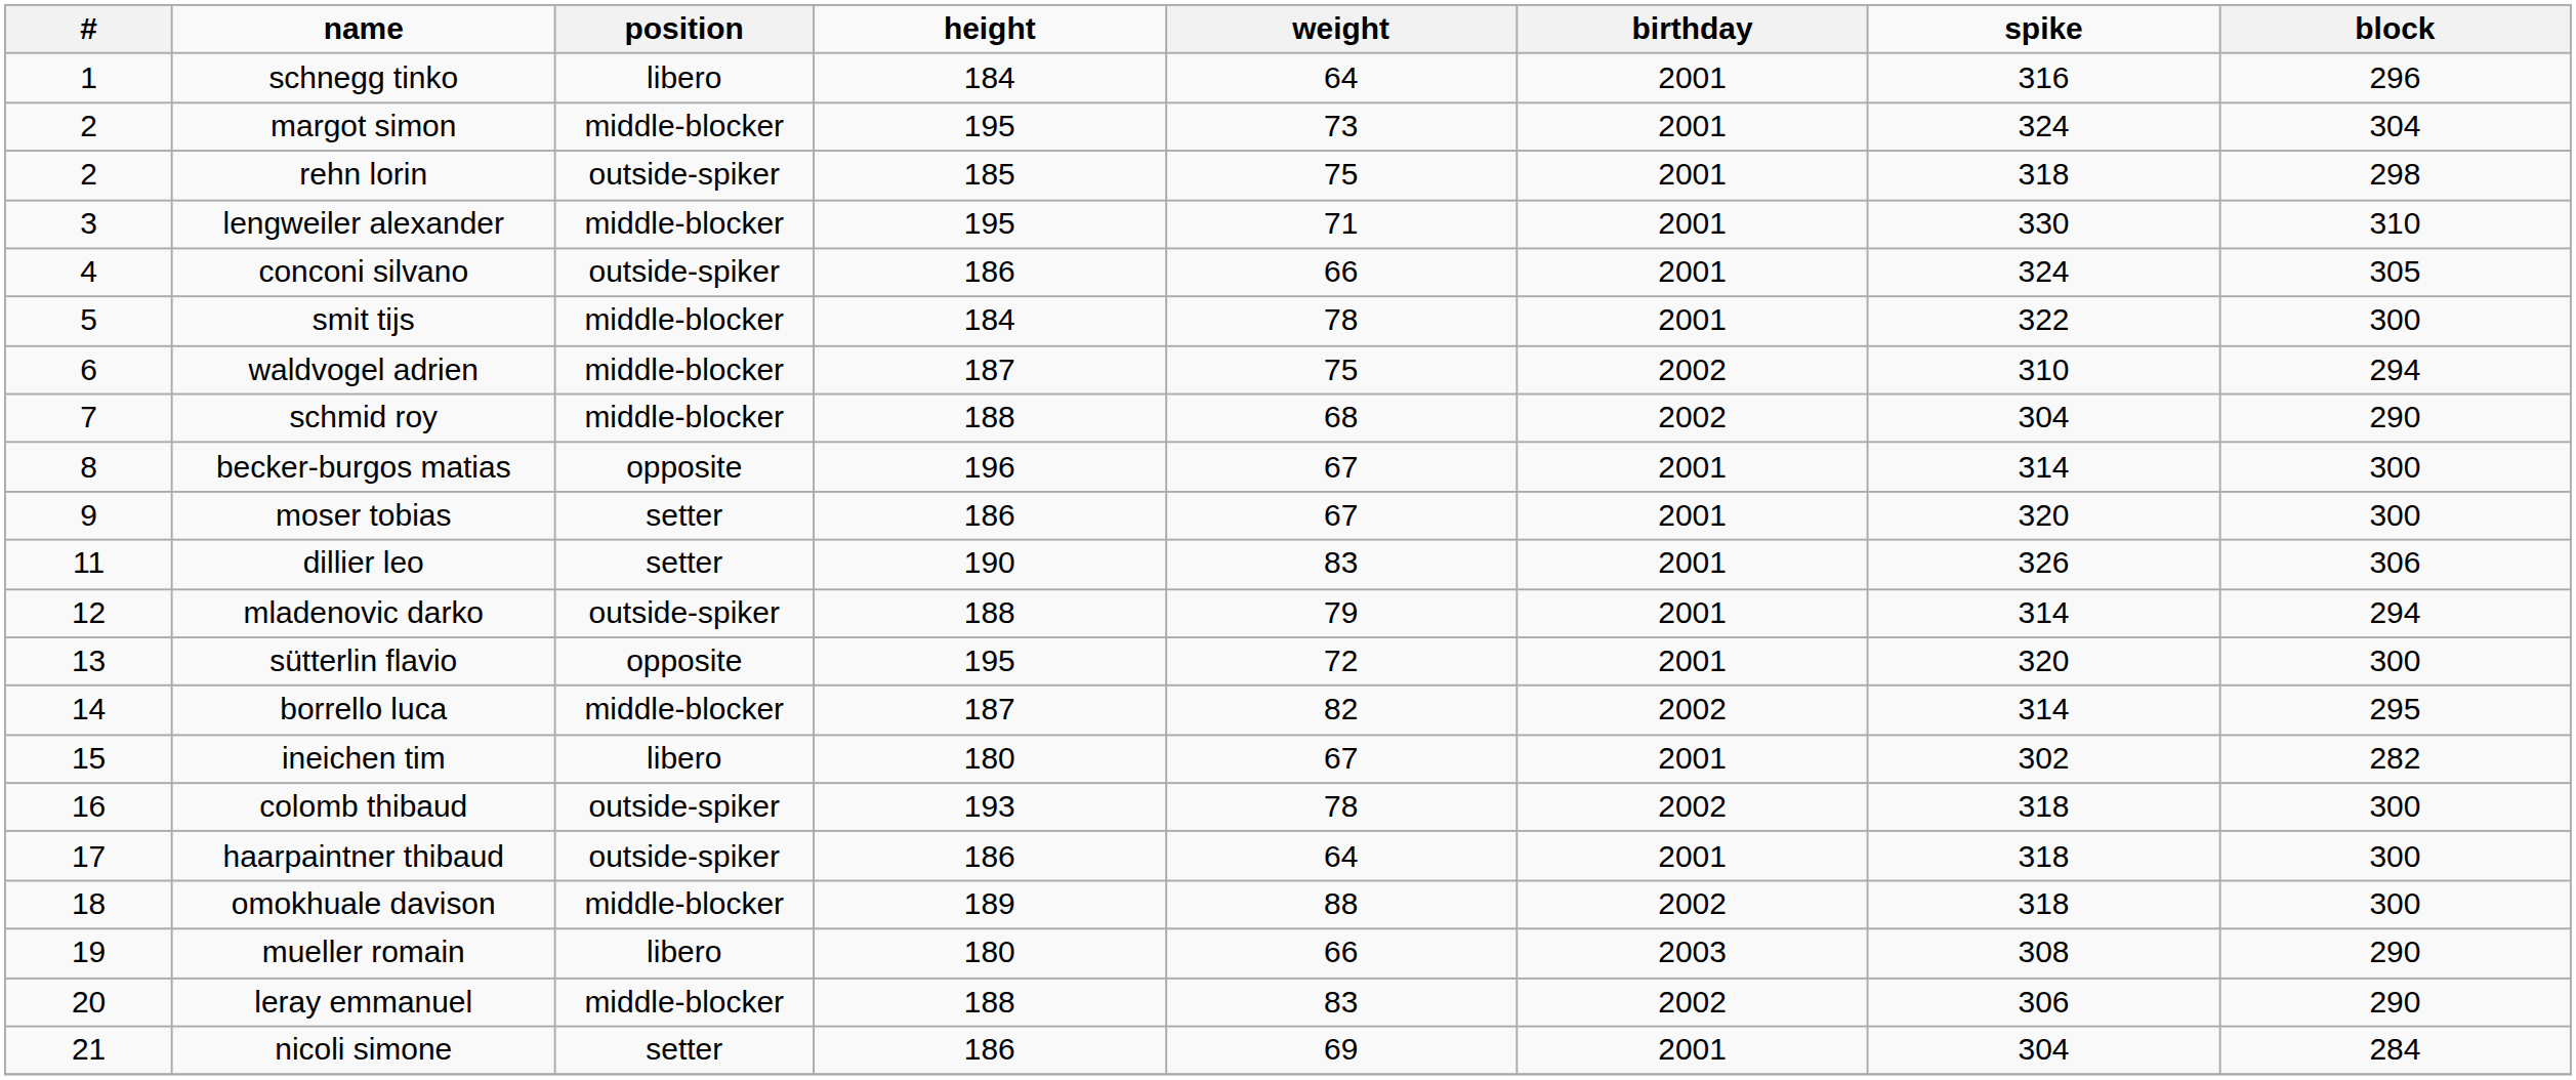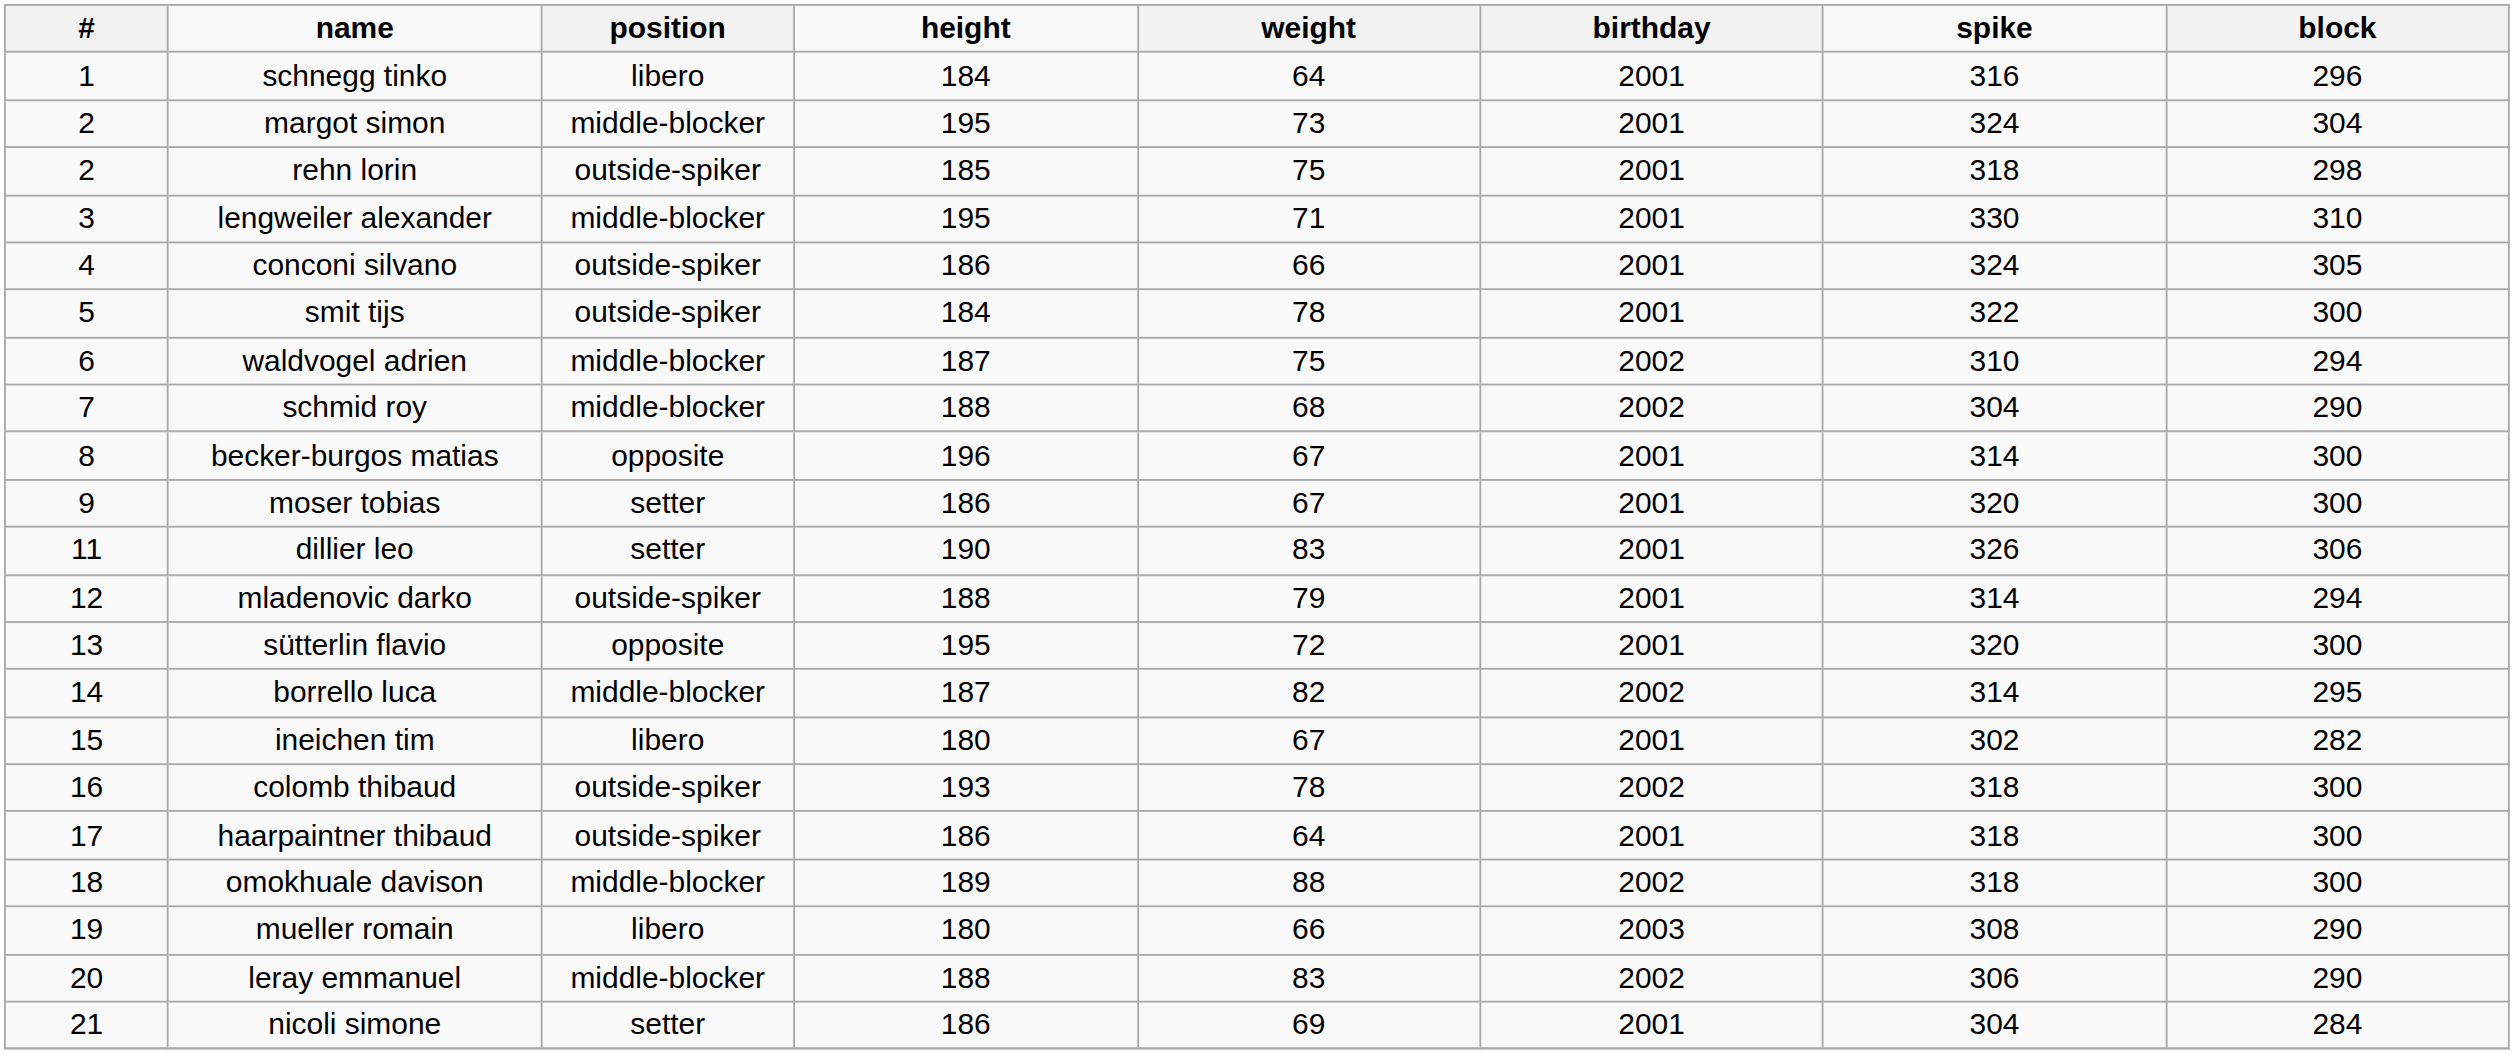smit tijs | position: middle-blocker -> outside-spiker
